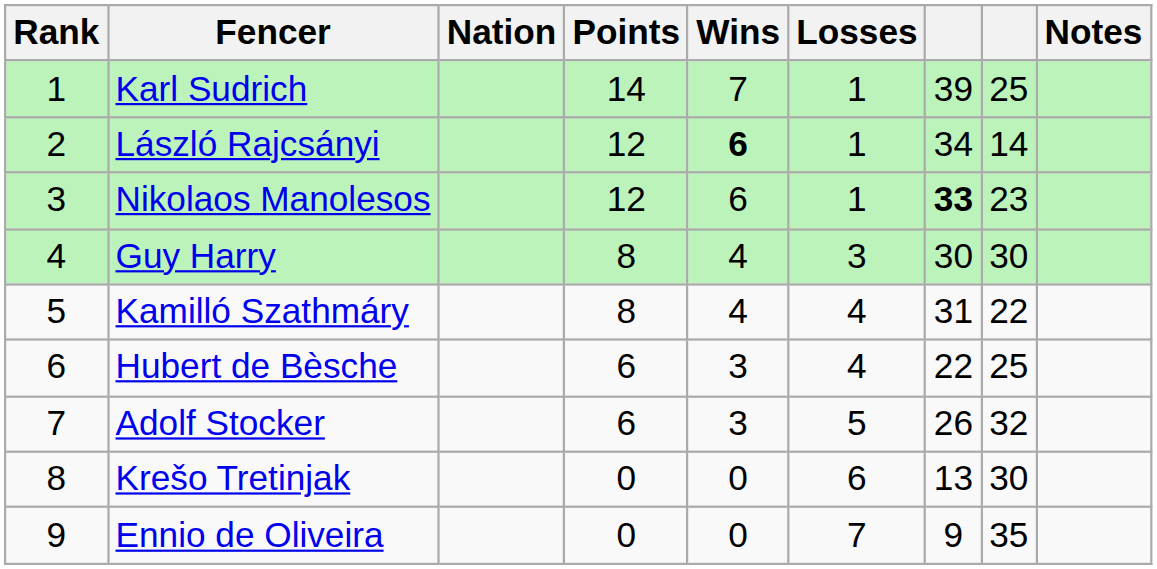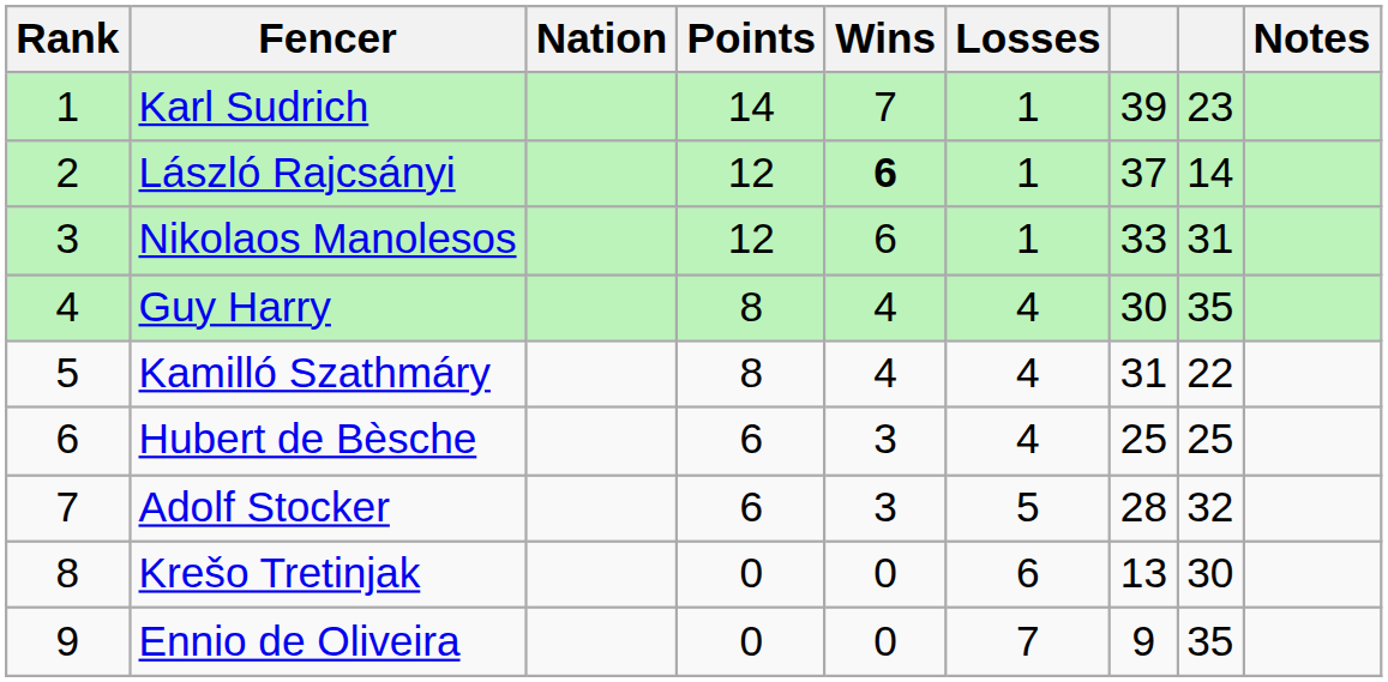Karl Sudrich | column 8: 25 -> 23
László Rajcsányi | column 7: 34 -> 37
Nikolaos Manolesos | column 7: bold -> normal
Nikolaos Manolesos | column 8: 23 -> 31
Guy Harry | Losses: 3 -> 4
Guy Harry | column 8: 30 -> 35
Hubert de Bèsche | column 7: 22 -> 25
Adolf Stocker | column 7: 26 -> 28
